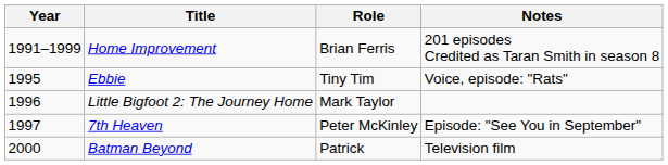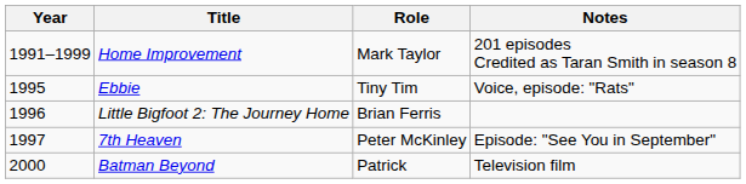Home Improvement | Role: Brian Ferris -> Mark Taylor
Little Bigfoot 2: The Journey Home | Role: Mark Taylor -> Brian Ferris
